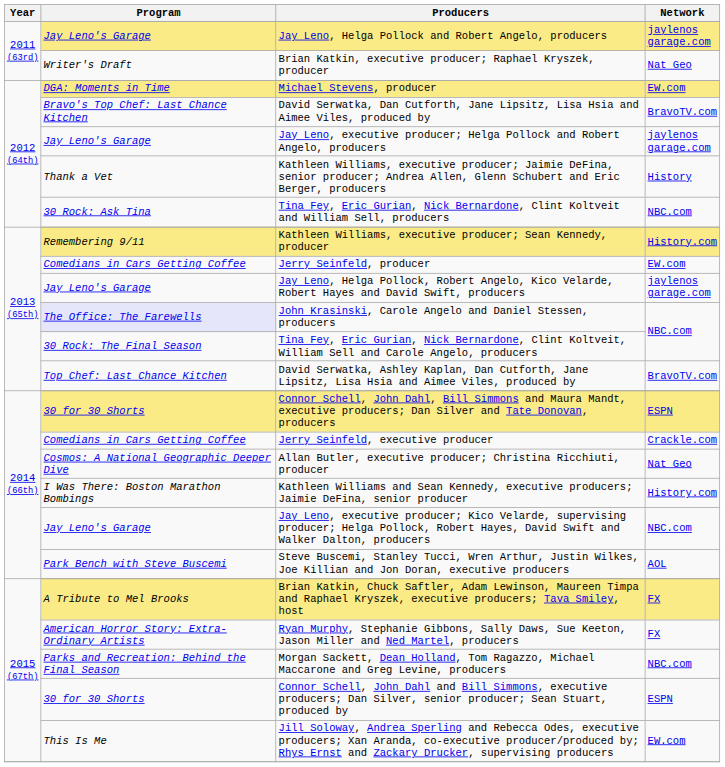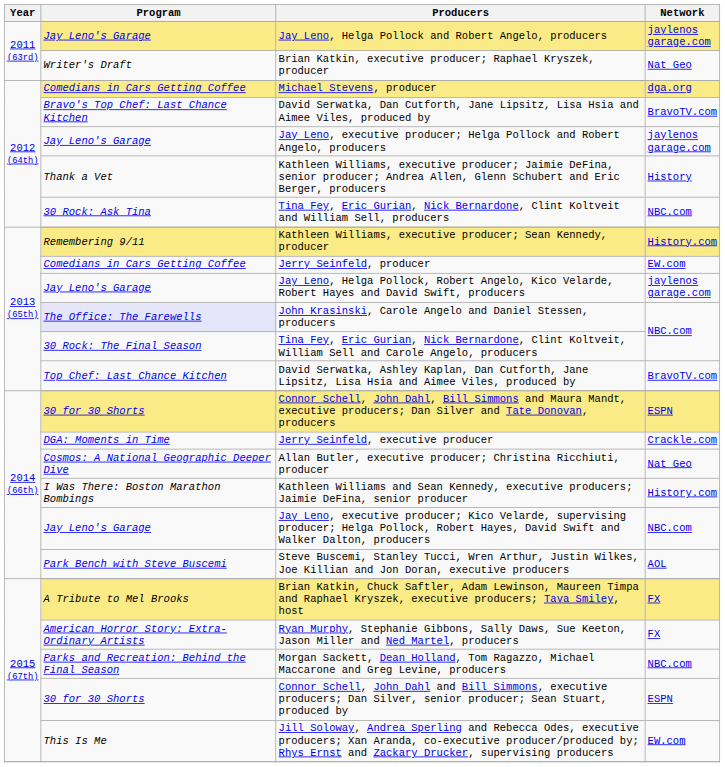Michael Stevens, producer | Program: DGA: Moments in Time -> Comedians in Cars Getting Coffee
Michael Stevens, producer | Network: EW.com -> dga.org
Jerry Seinfeld, executive producer | Program: Comedians in Cars Getting Coffee -> DGA: Moments in Time
